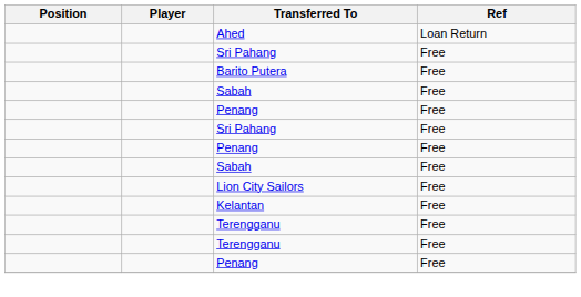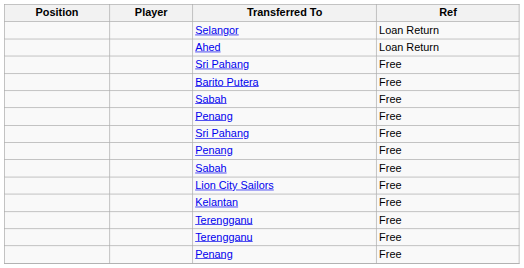+ row: Selangor | Loan Return
